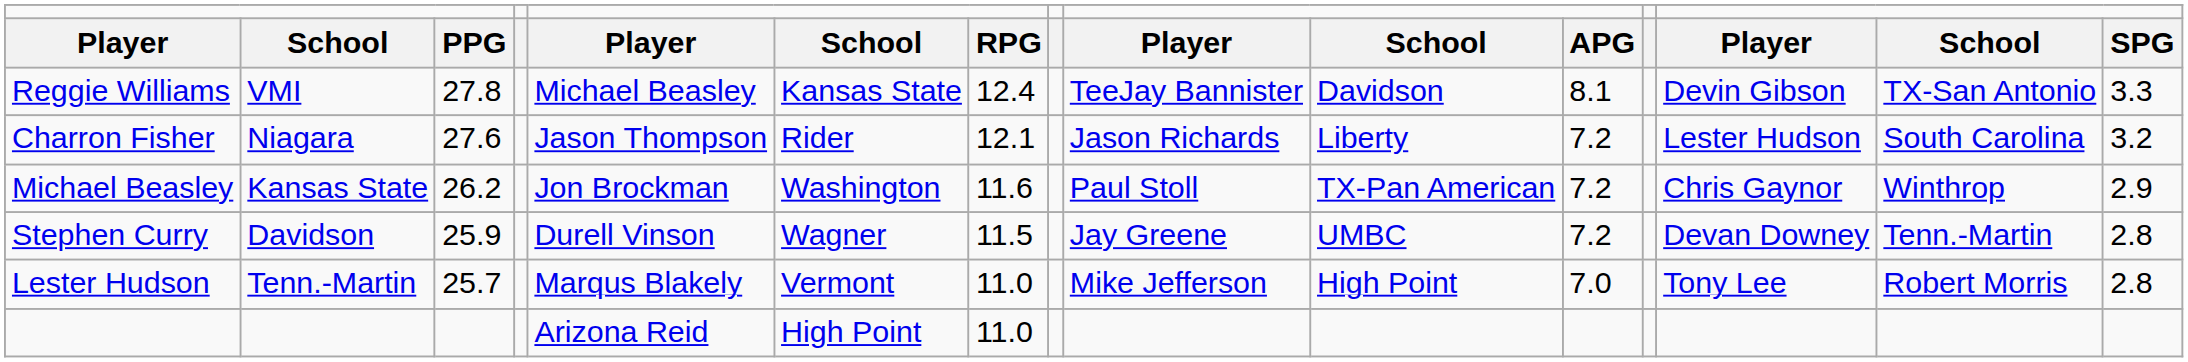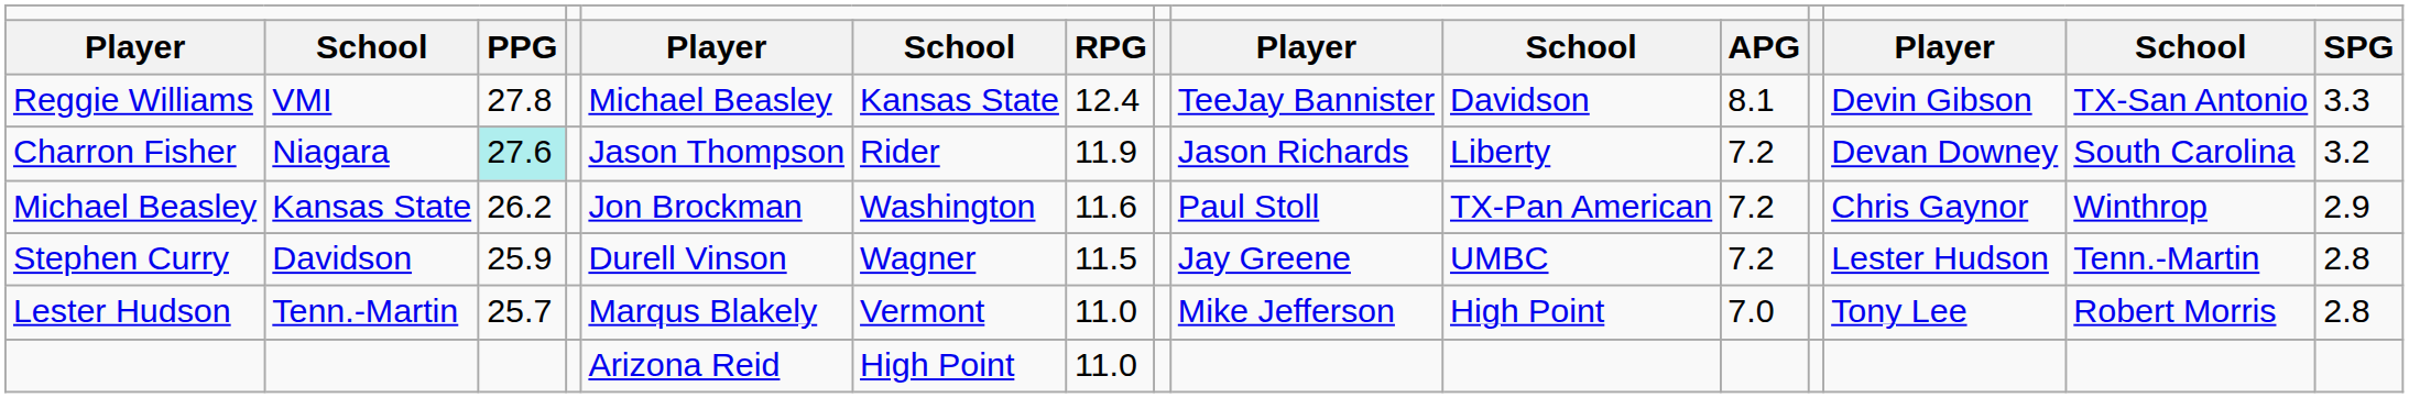Charron Fisher | column 3: no background -> paleturquoise background
Charron Fisher | column 7: 12.1 -> 11.9
Charron Fisher | column 13: Lester Hudson -> Devan Downey
Stephen Curry | column 13: Devan Downey -> Lester Hudson
